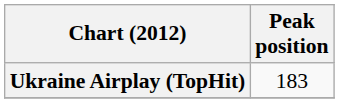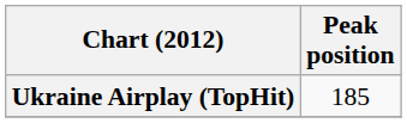Ukraine Airplay (TopHit) | Peak position: 183 -> 185
